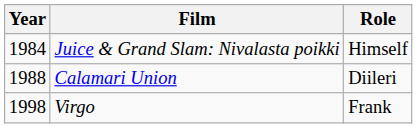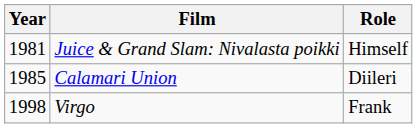Juice & Grand Slam: Nivalasta poikki | Year: 1984 -> 1981
Calamari Union | Year: 1988 -> 1985
